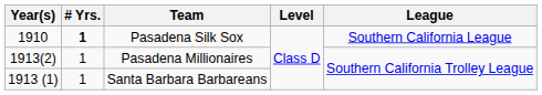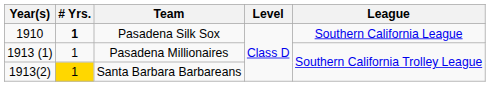Pasadena Millionaires | Year(s): 1913(2) -> 1913 (1)
Santa Barbara Barbareans | Year(s): 1913 (1) -> 1913(2)
Santa Barbara Barbareans | # Yrs.: no background -> gold background
